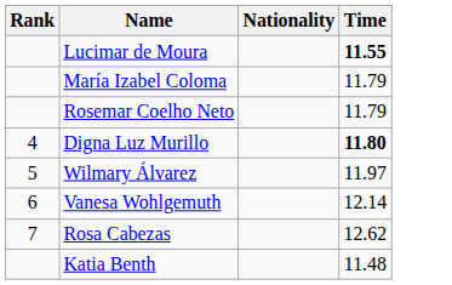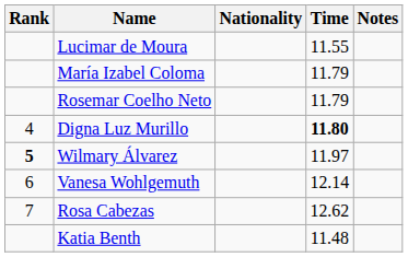+ column: Notes
Lucimar de Moura | Time: bold -> normal
Wilmary Álvarez | Rank: normal -> bold
